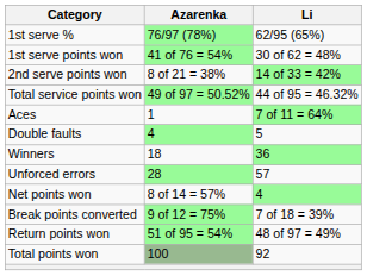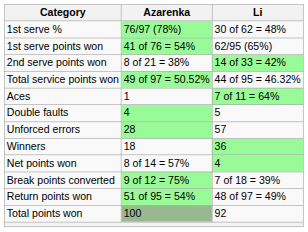1st serve % | Li: 62/95 (65%) -> 30 of 62 = 48%
1st serve points won | Li: 30 of 62 = 48% -> 62/95 (65%)
rows swapped: Winners <-> Unforced errors
